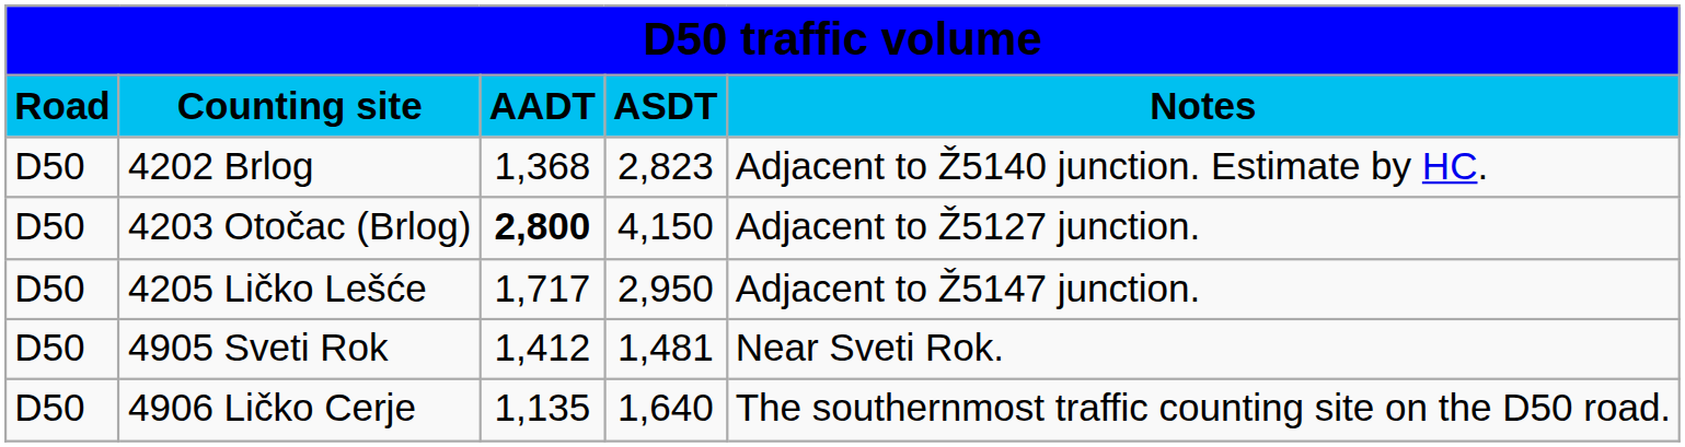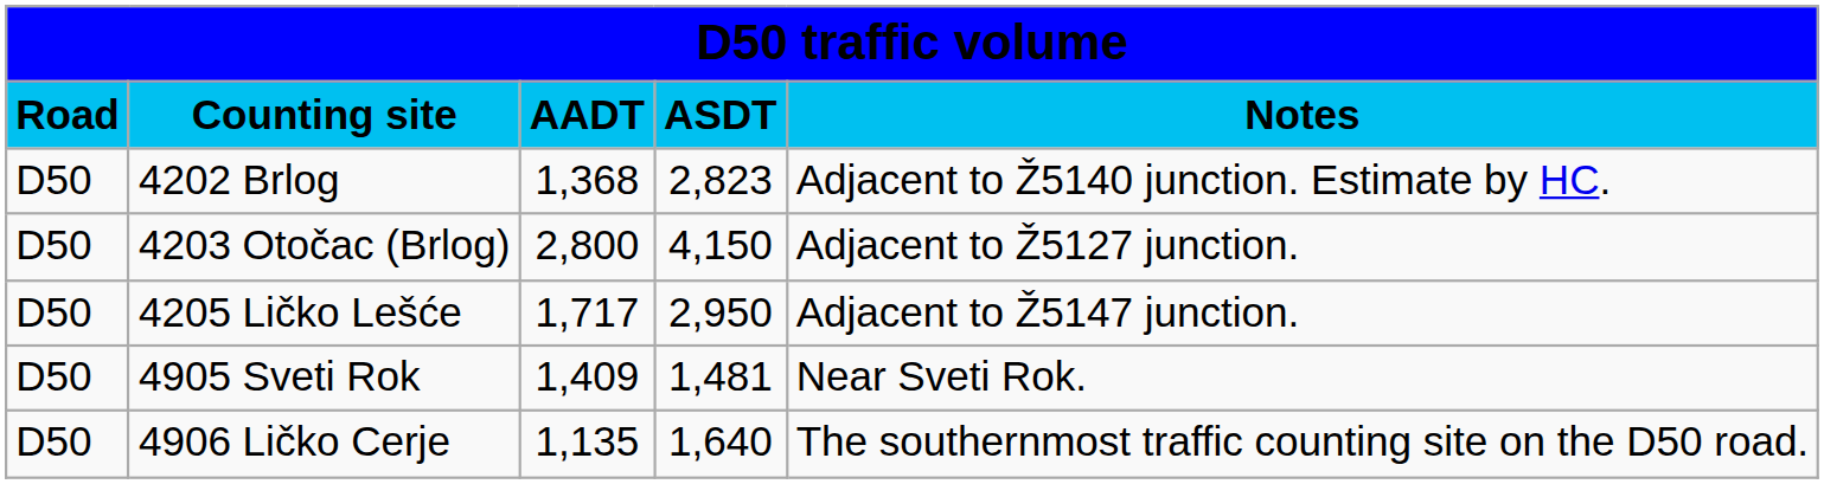4203 Otočac (Brlog) | column 3: bold -> normal
4905 Sveti Rok | column 3: 1,412 -> 1,409
